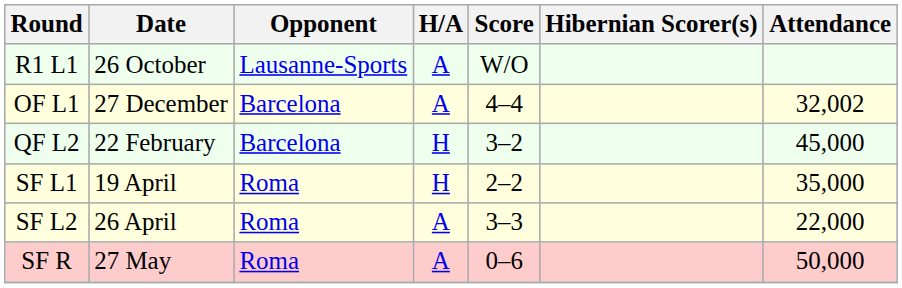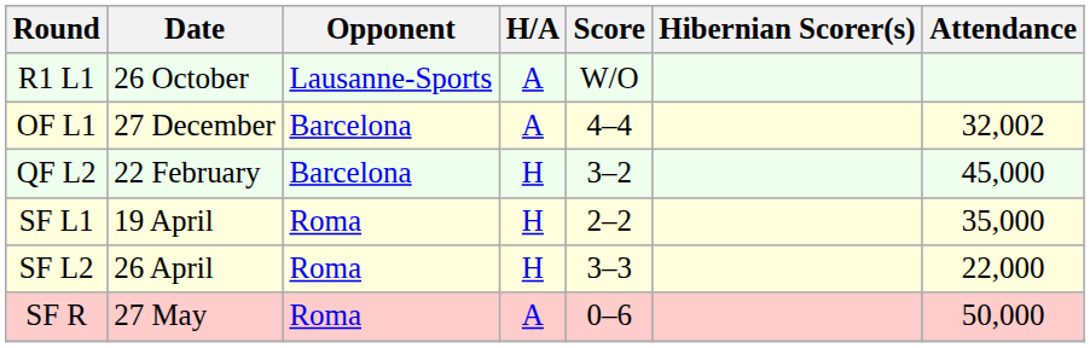SF L2 | H/A: A -> H
